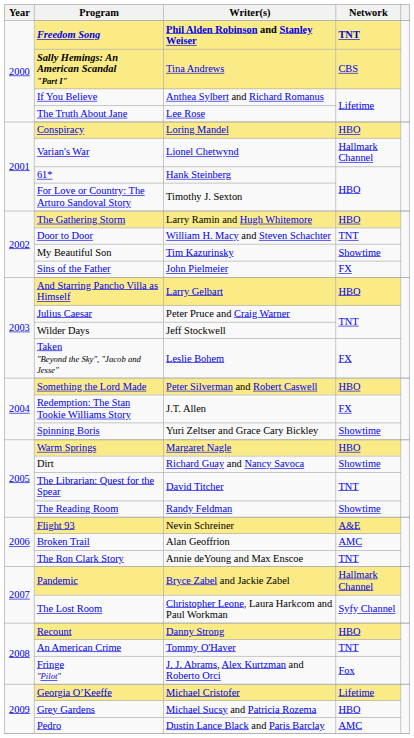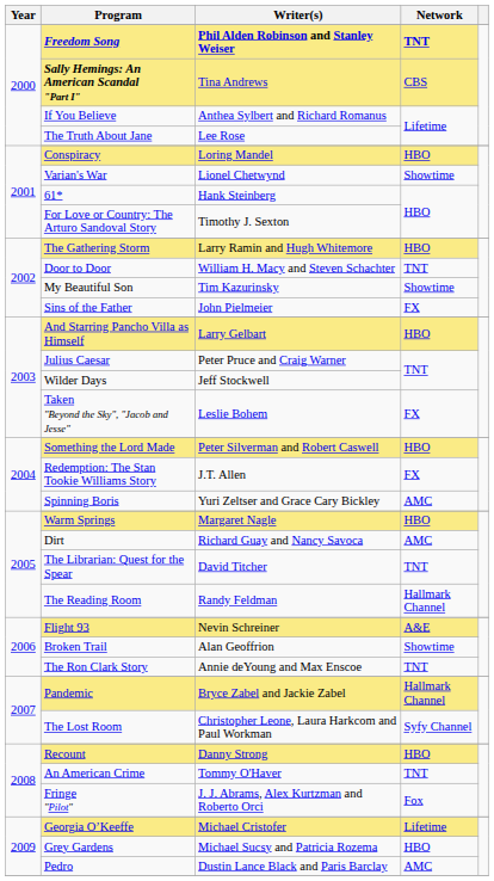Varian's War | Network: Hallmark Channel -> Showtime
Spinning Boris | Network: Showtime -> AMC
Dirt | Network: Showtime -> AMC
The Reading Room | Network: Showtime -> Hallmark Channel
Broken Trail | Network: AMC -> Showtime
